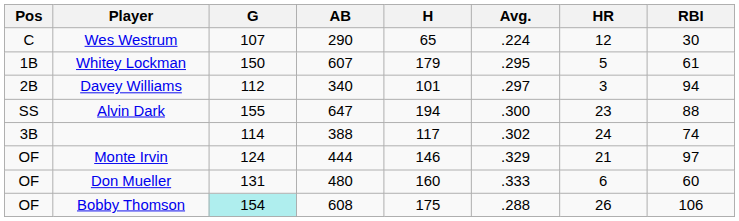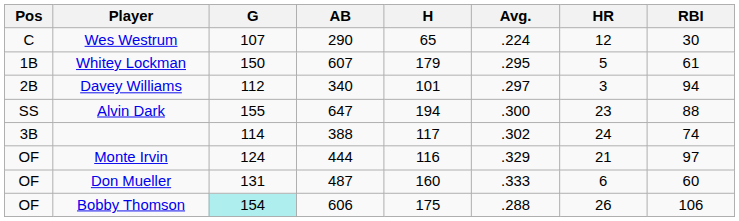Monte Irvin | H: 146 -> 116
Don Mueller | AB: 480 -> 487
Bobby Thomson | AB: 608 -> 606
